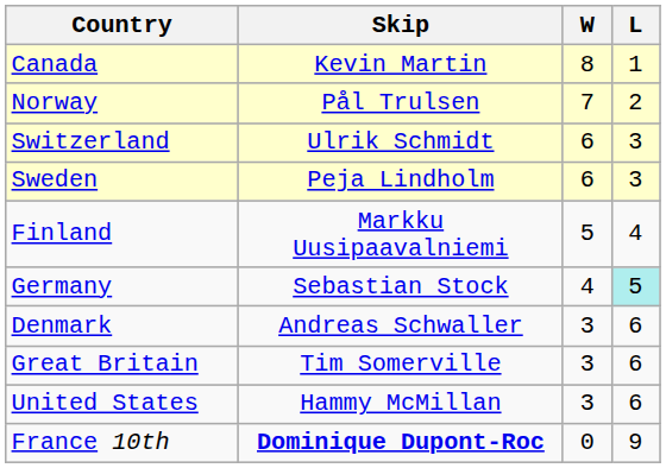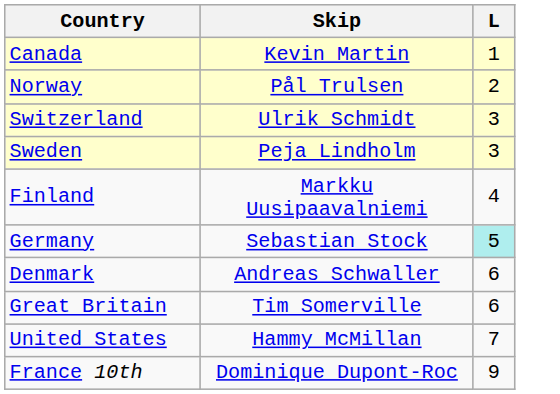- column: W | 8 | 7 | 6 | 6 | 5 | 4 | 3 | 3 | 3 | 0
United States | L: 6 -> 7
France 10th | Skip: bold -> normal
